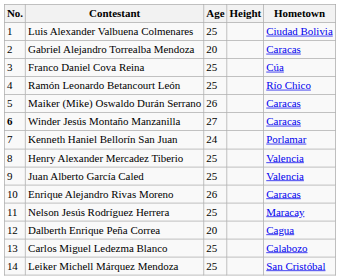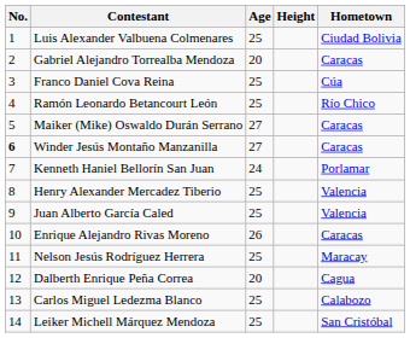Maiker (Mike) Oswaldo Durán Serrano | Age: 26 -> 27
